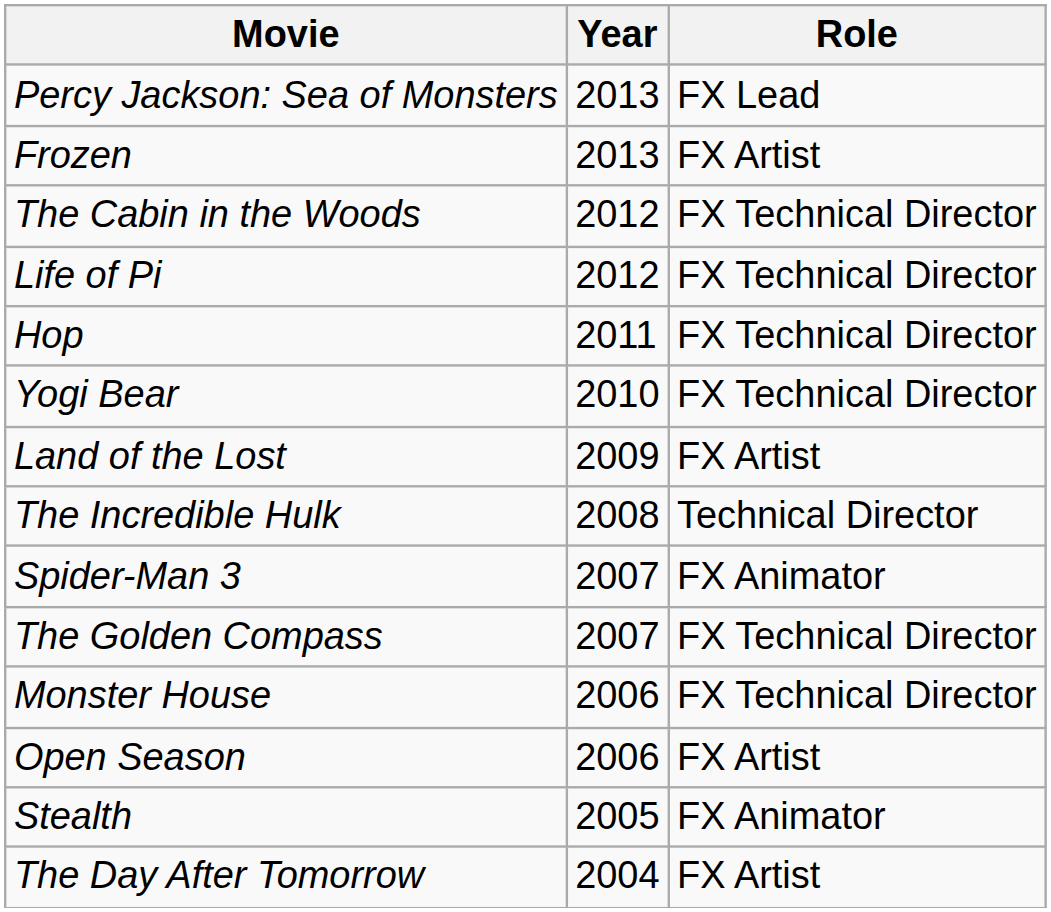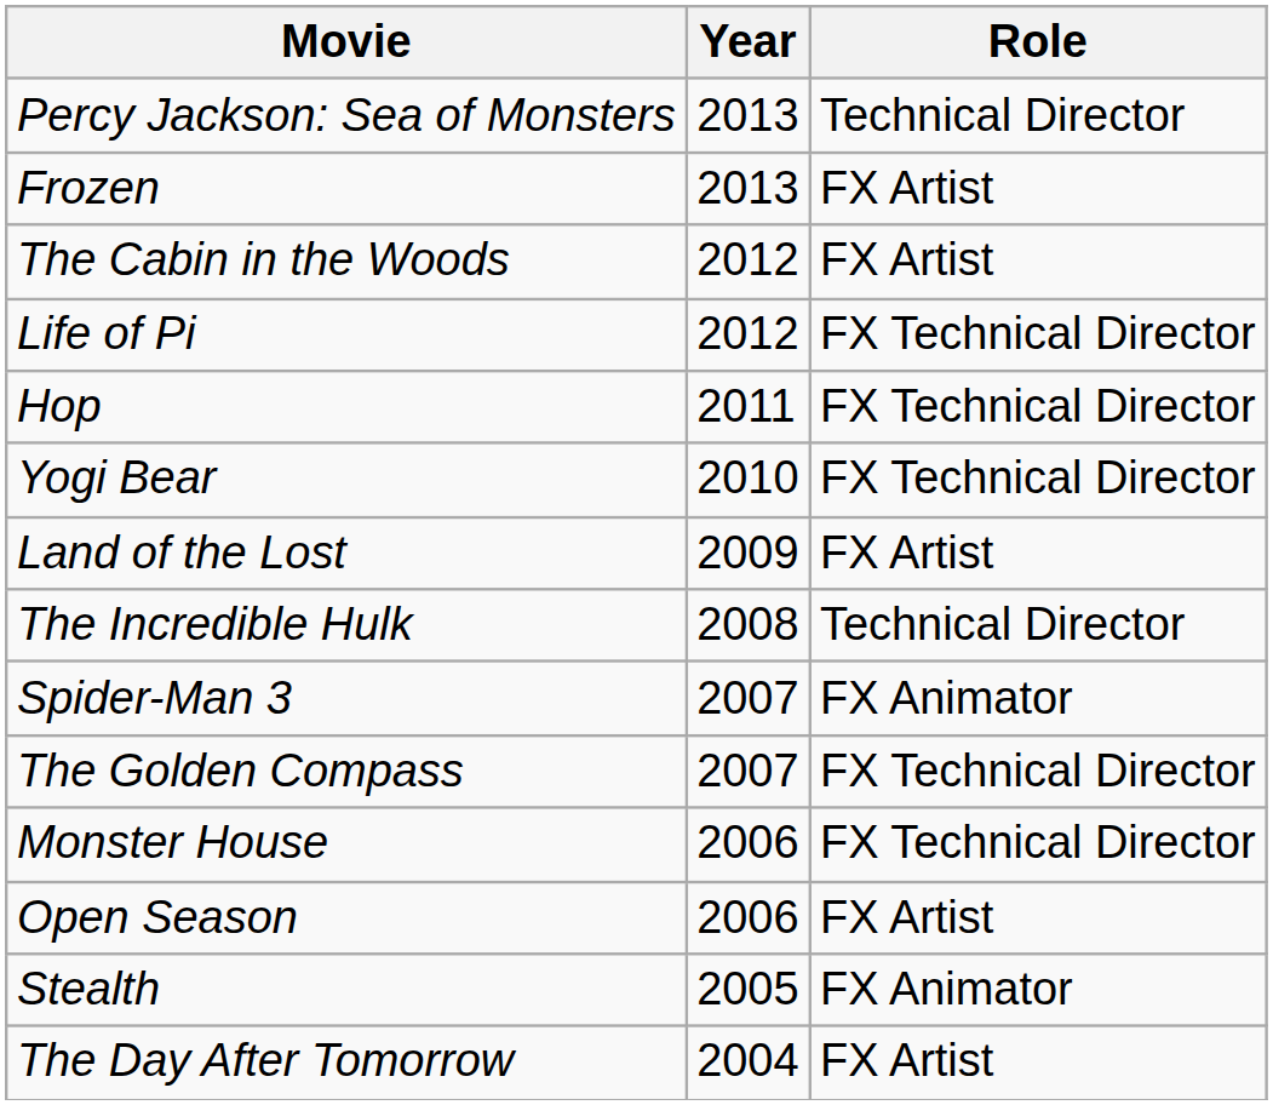Percy Jackson: Sea of Monsters | Role: FX Lead -> Technical Director
The Cabin in the Woods | Role: FX Technical Director -> FX Artist
